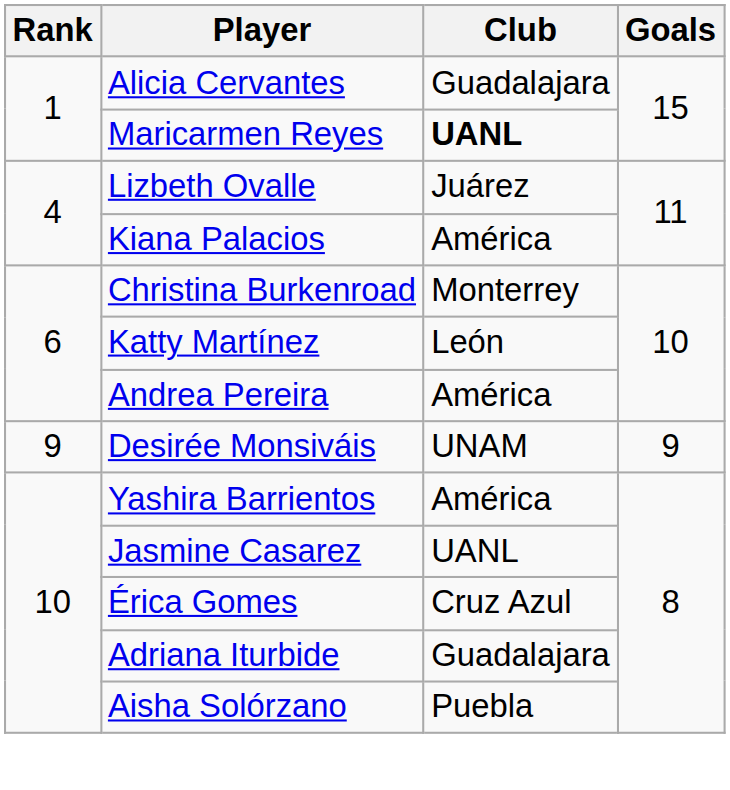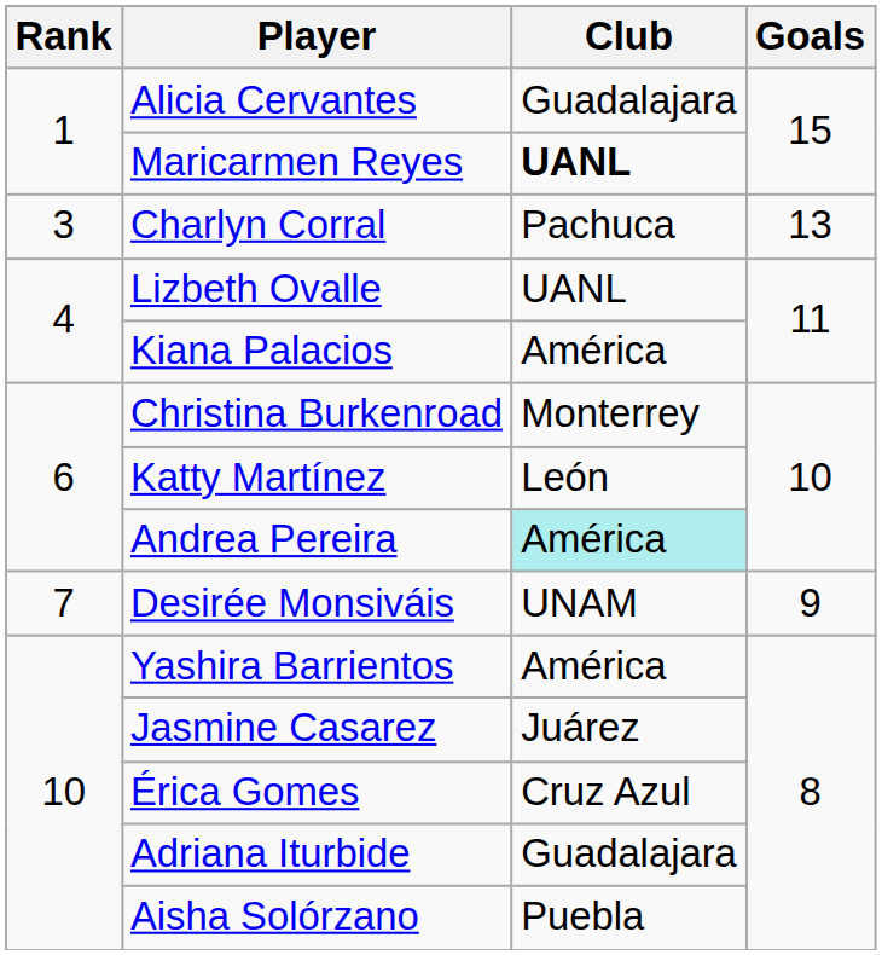+ row: 3 | Charlyn Corral | Pachuca | 13
Lizbeth Ovalle | Club: Juárez -> UANL
Andrea Pereira | Club: no background -> paleturquoise background
Desirée Monsiváis | Rank: 9 -> 7
Jasmine Casarez | Club: UANL -> Juárez
